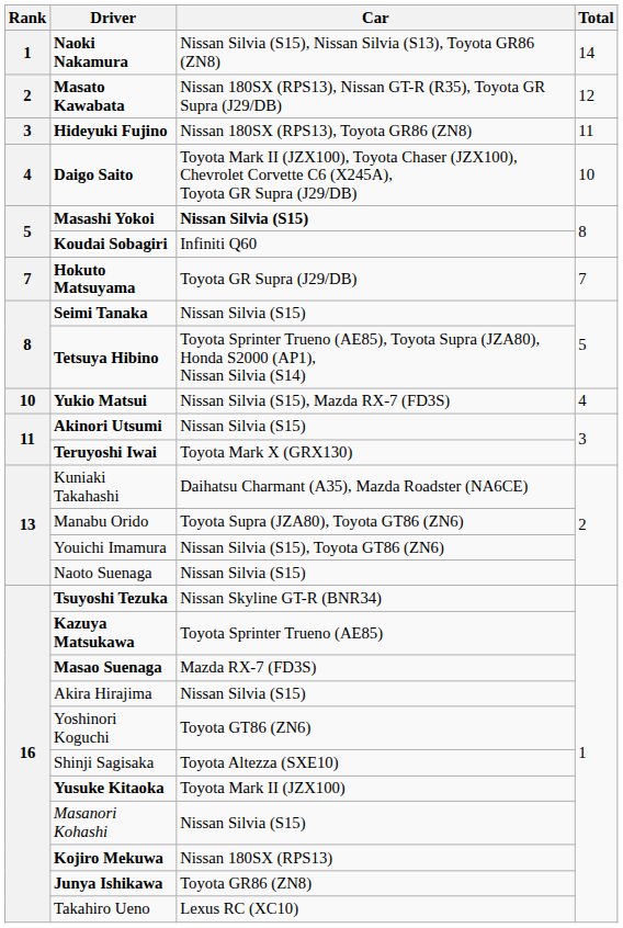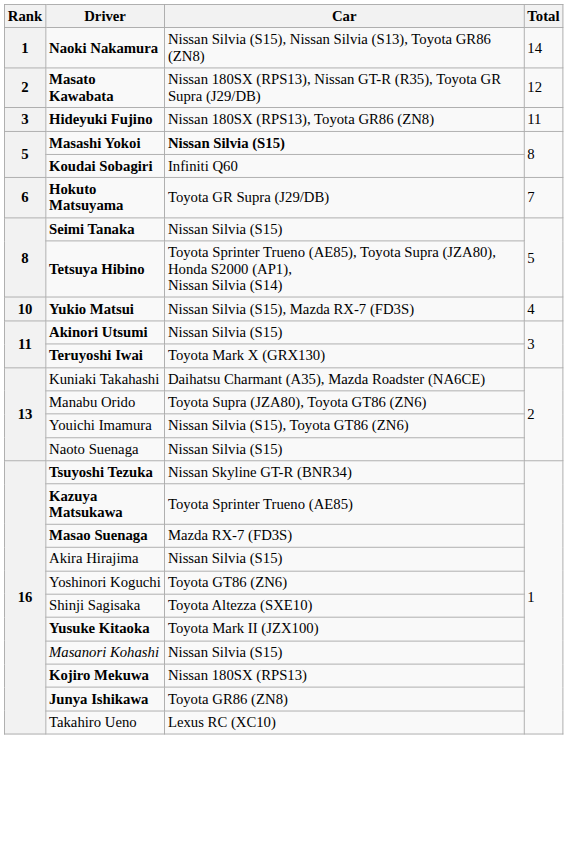- row: 4 | Daigo Saito | Toyota Mark II (JZX100), Toyota Chaser (JZX100), Chevrolet Corvette C6 (X245A), Toyota GR Supra (J29/DB) | 10
Hokuto Matsuyama | Rank: 7 -> 6
